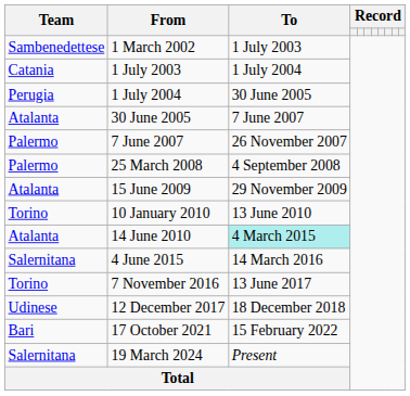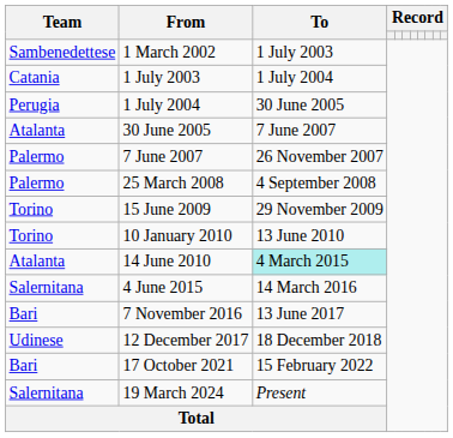15 June 2009 | Team: Atalanta -> Torino
7 November 2016 | Team: Torino -> Bari
